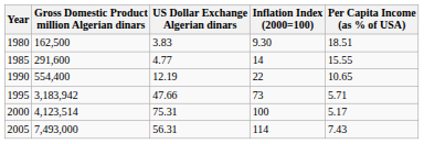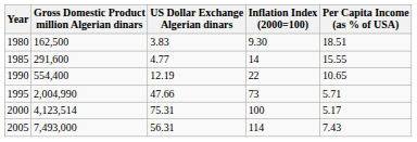1995 | Gross Domestic Product million Algerian dinars: 3,183,942 -> 2,004,990
